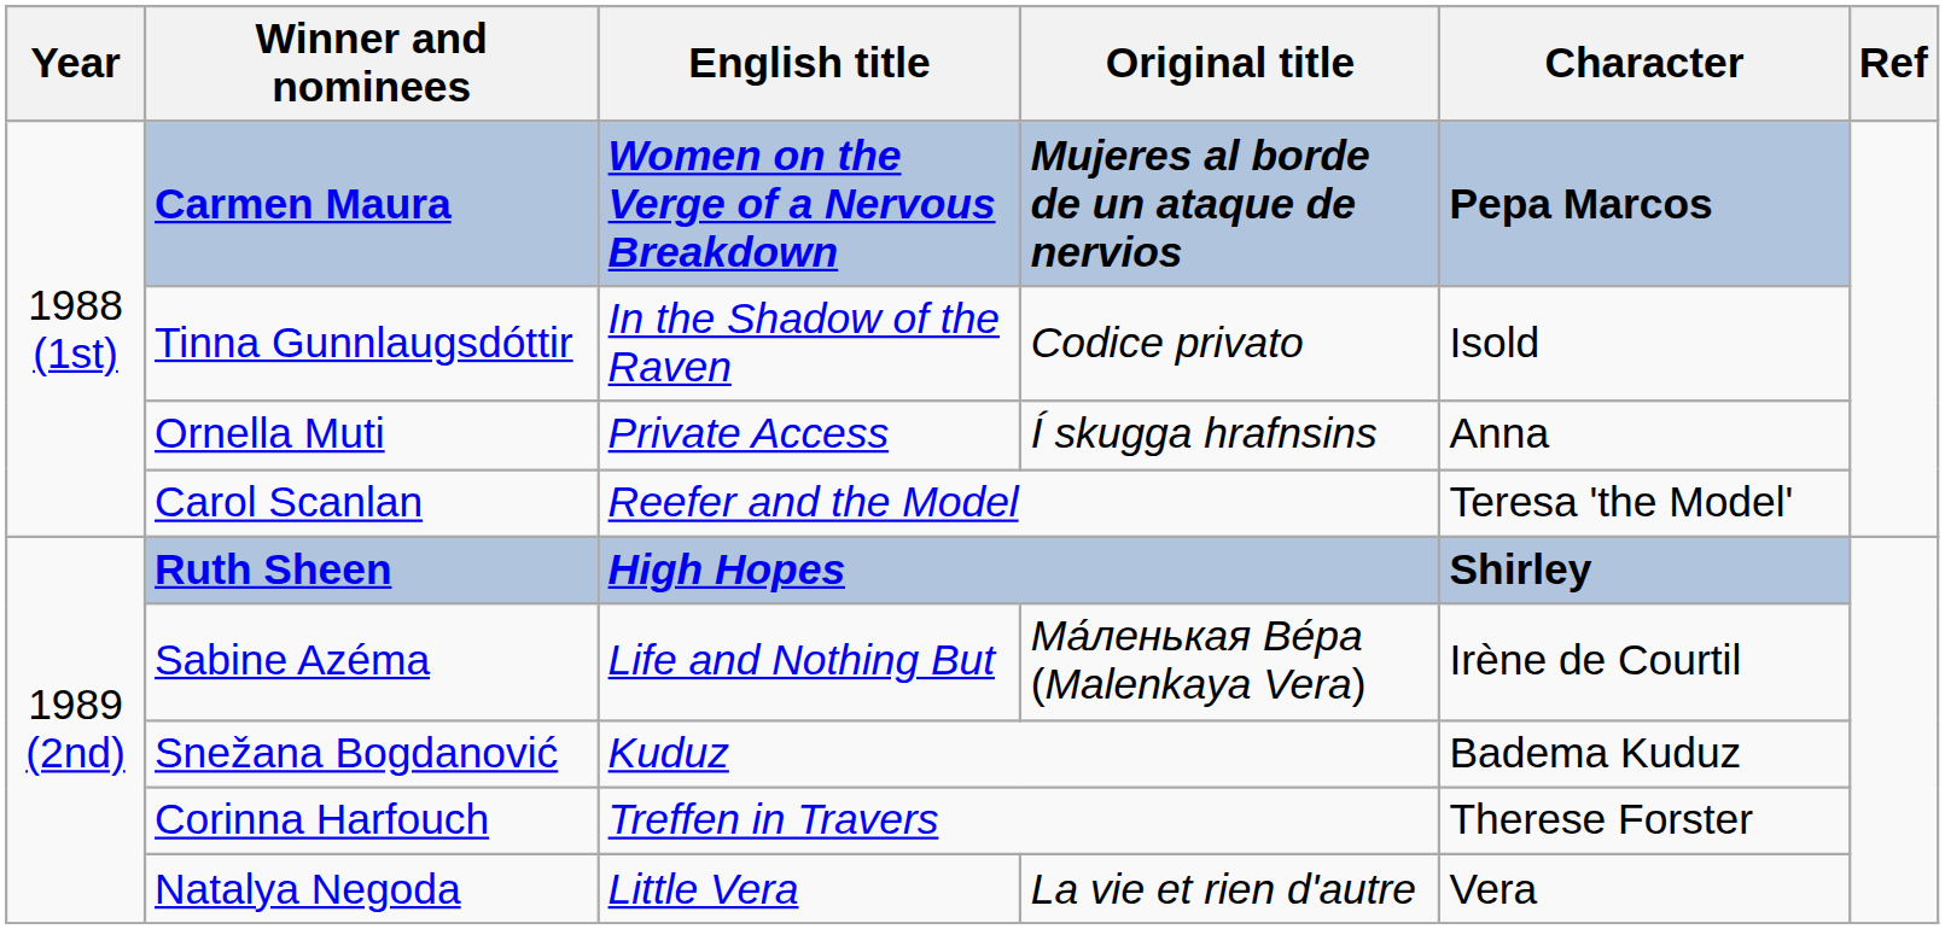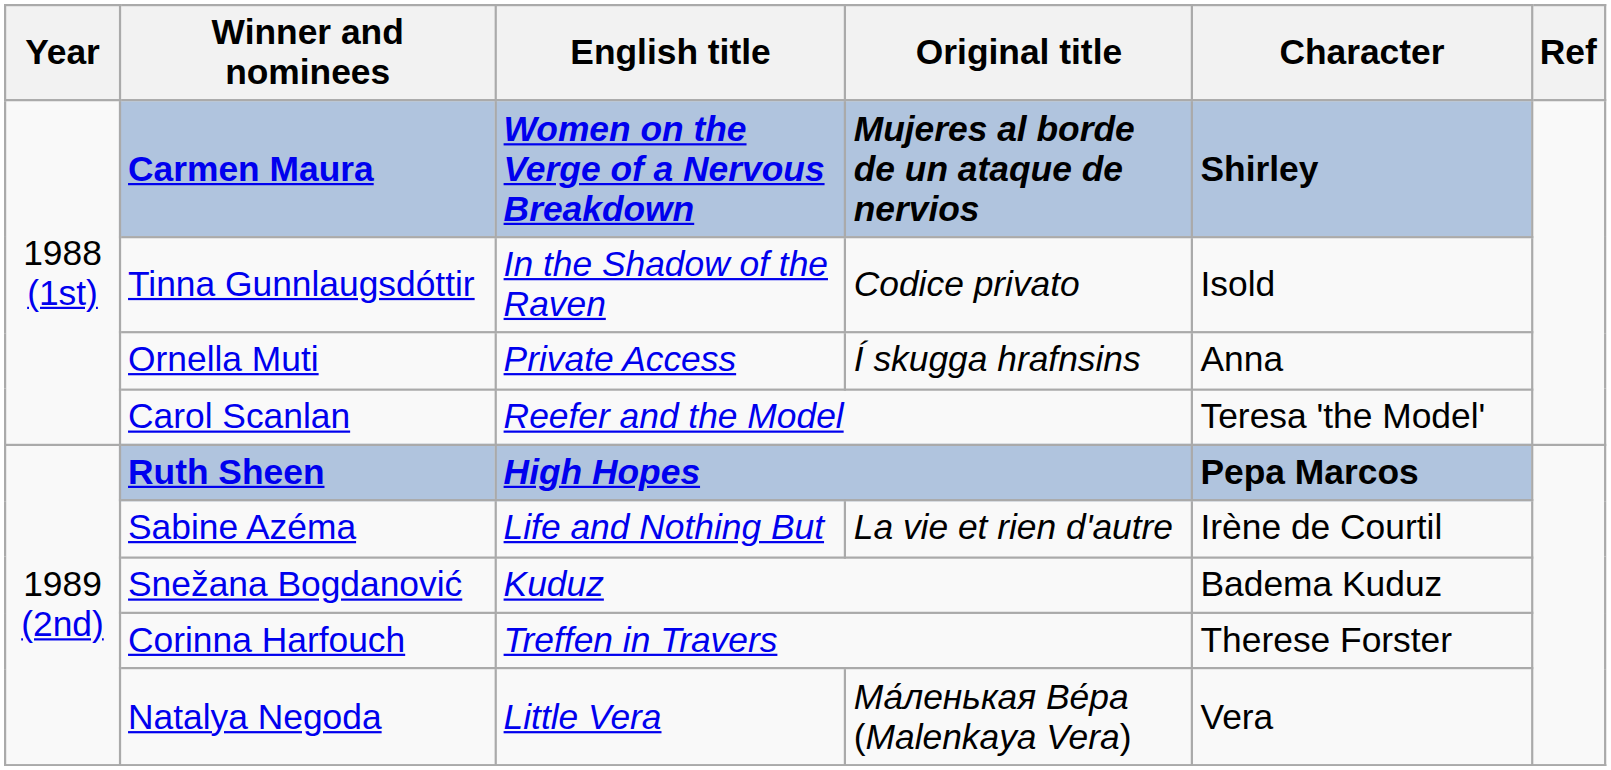Carmen Maura | Character: Pepa Marcos -> Shirley
Ruth Sheen | Character: Shirley -> Pepa Marcos
Sabine Azéma | Original title: Ма́ленькая Ве́ра (Malenkaya Vera) -> La vie et rien d'autre
Natalya Negoda | Original title: La vie et rien d'autre -> Ма́ленькая Ве́ра (Malenkaya Vera)
